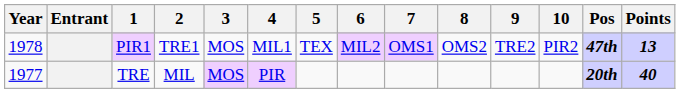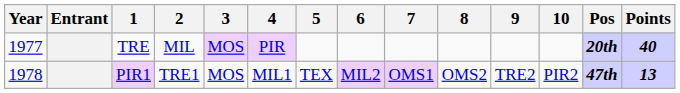rows swapped: TRE <-> PIR1
